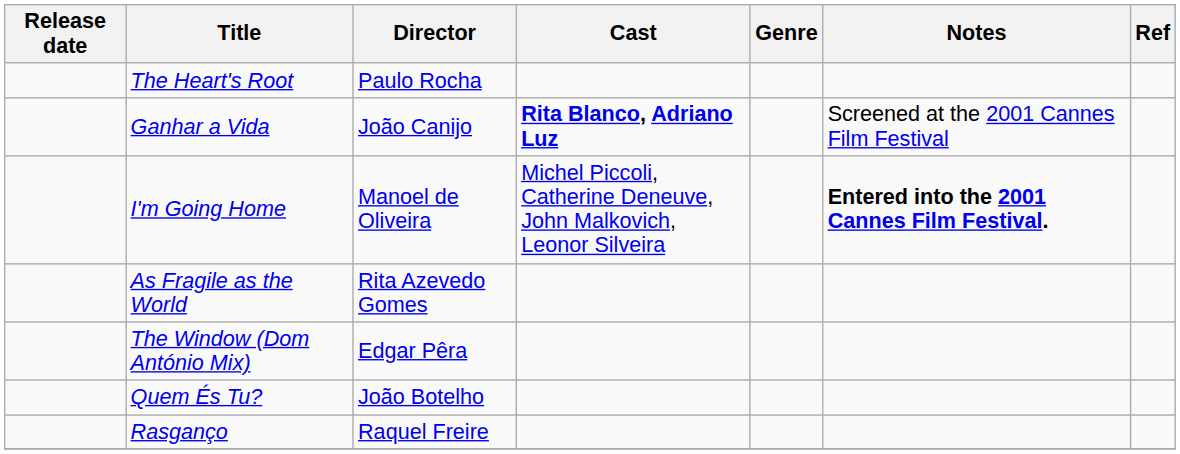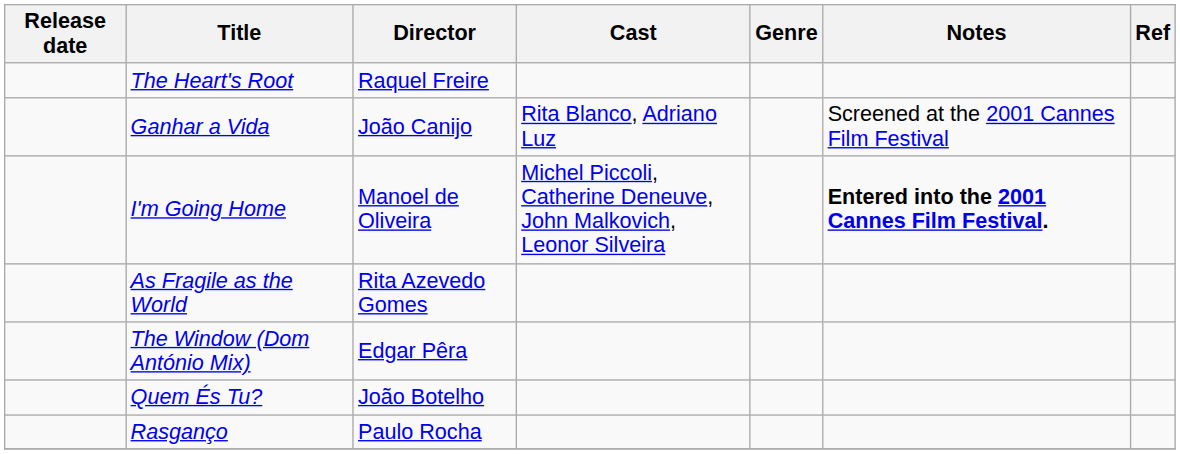The Heart's Root | Director: Paulo Rocha -> Raquel Freire
Ganhar a Vida | Cast: bold -> normal
Rasganço | Director: Raquel Freire -> Paulo Rocha
